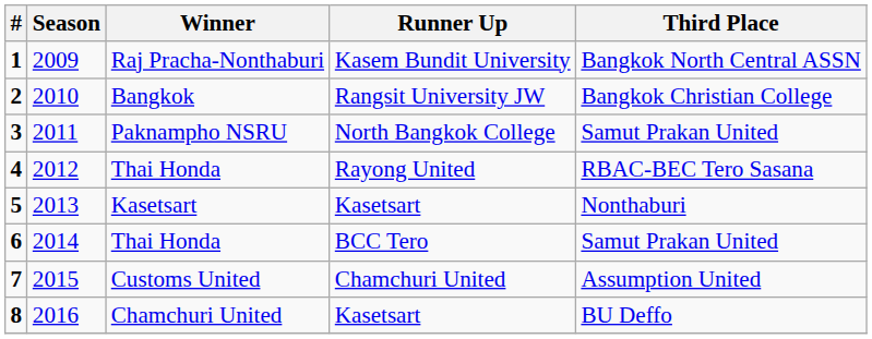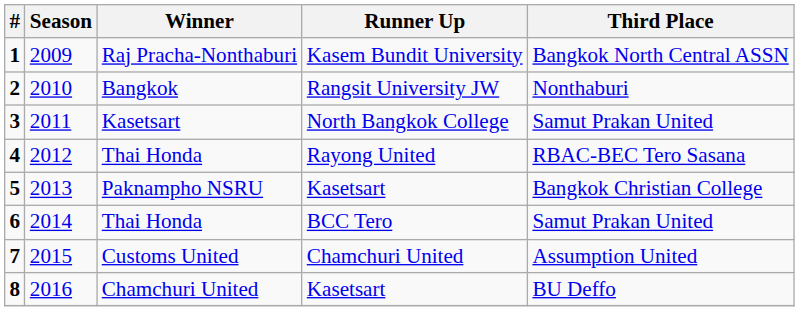2 | Third Place: Bangkok Christian College -> Nonthaburi
3 | Winner: Paknampho NSRU -> Kasetsart
5 | Winner: Kasetsart -> Paknampho NSRU
5 | Third Place: Nonthaburi -> Bangkok Christian College
